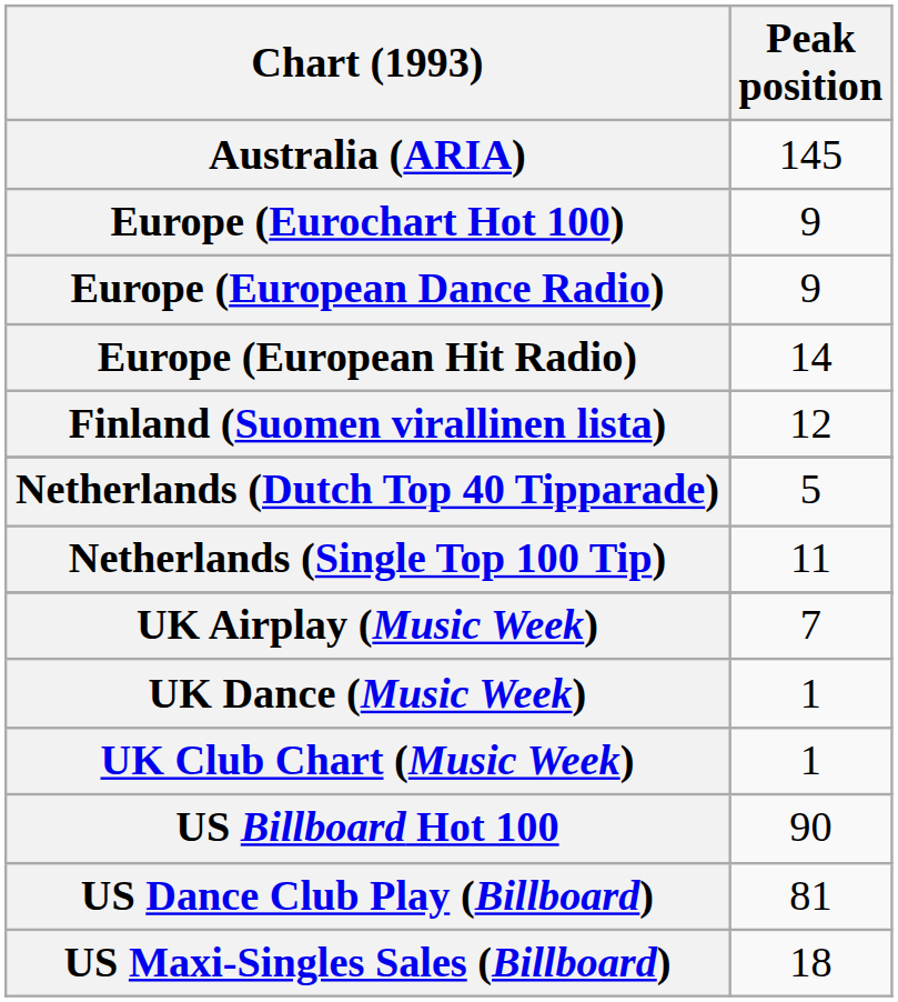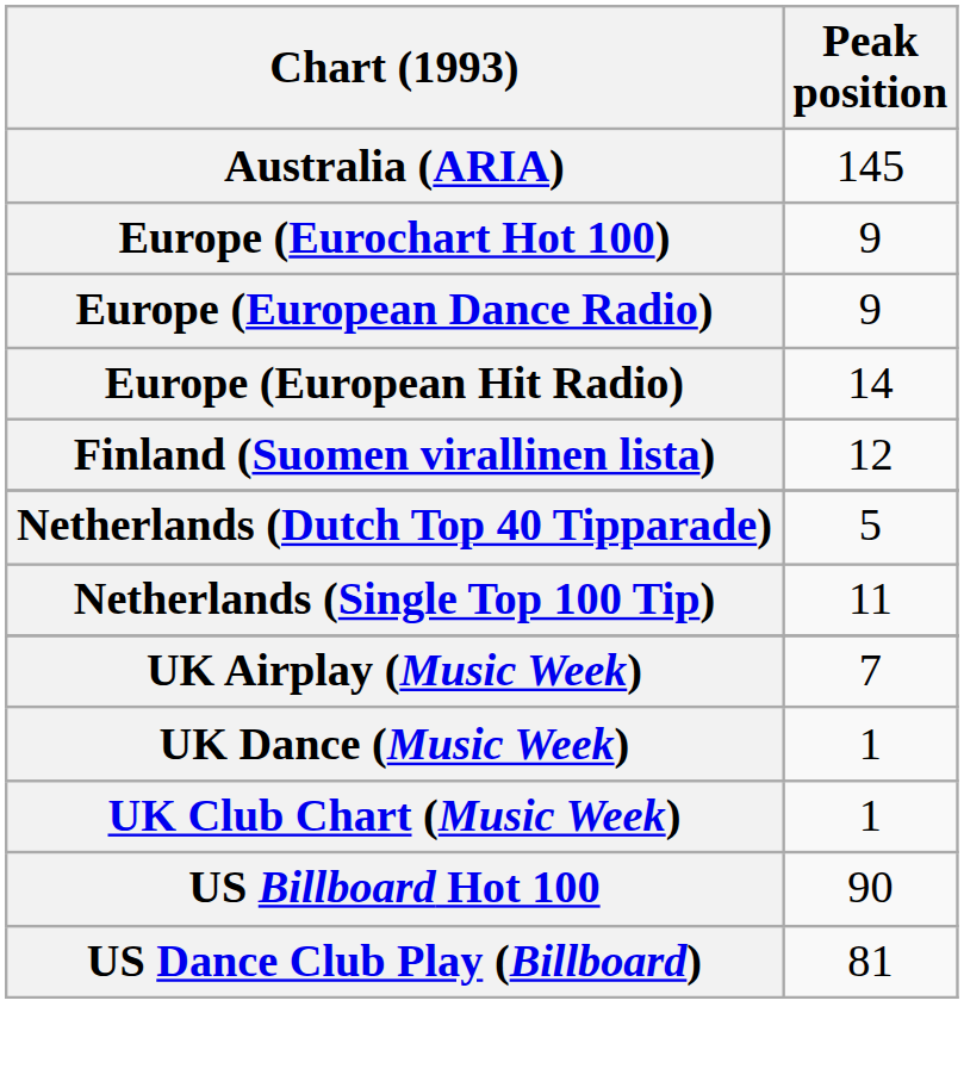- row: US Maxi-Singles Sales (Billboard) | 18
